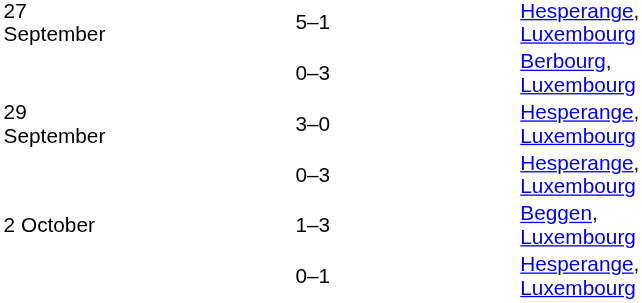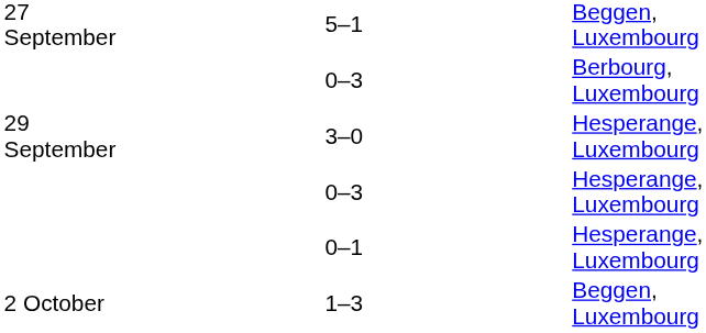5–1 | column 5: Hesperange, Luxembourg -> Beggen, Luxembourg
rows swapped: 1–3 <-> 0–1
